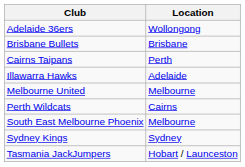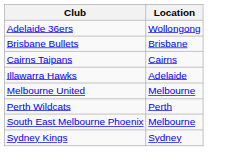Cairns Taipans | Location: Perth -> Cairns
Perth Wildcats | Location: Cairns -> Perth
- row: Tasmania JackJumpers | Hobart / Launceston
